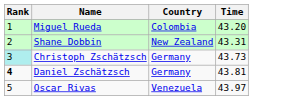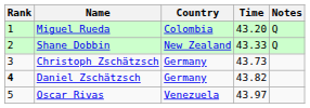+ column: Notes | Q | Q
Shane Dobbin | Time: 43.31 -> 43.33
Christoph Zschätzsch | Rank: paleturquoise background -> no background
Daniel Zschätzsch | Time: 43.81 -> 43.82
